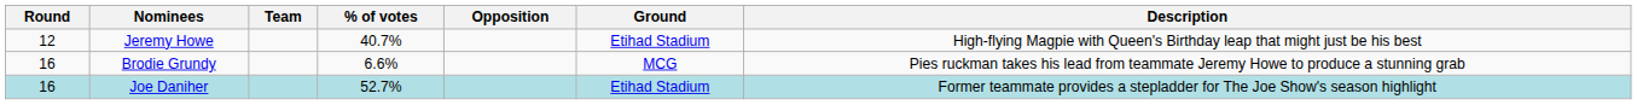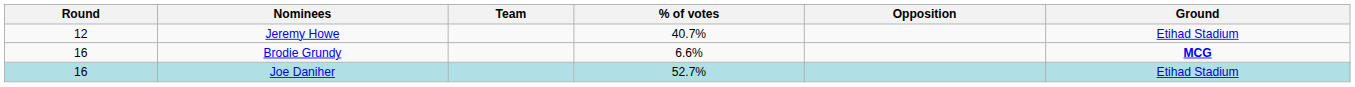- column: Description | High-flying Magpie with Queen's Birthday leap that might just be his best | Pies ruckman takes his lead from teammate Jeremy Howe to produce a stunning grab | Former teammate provides a stepladder for The Joe Show's season highlight
Brodie Grundy | Ground: normal -> bold
